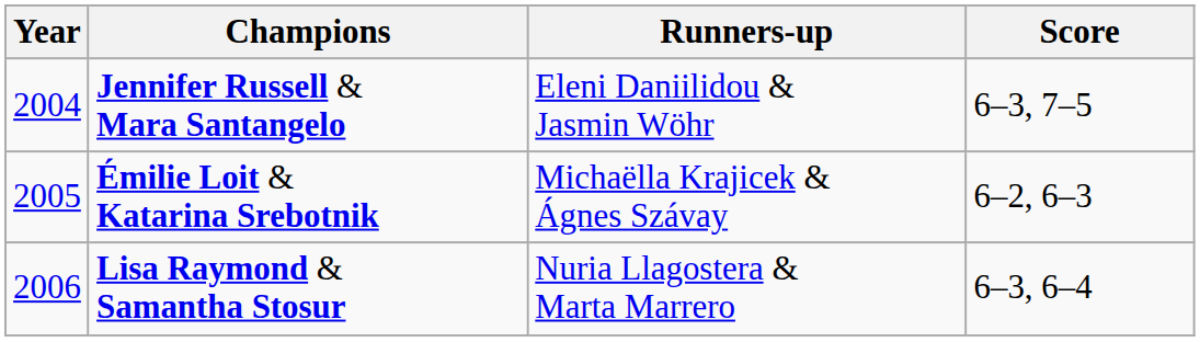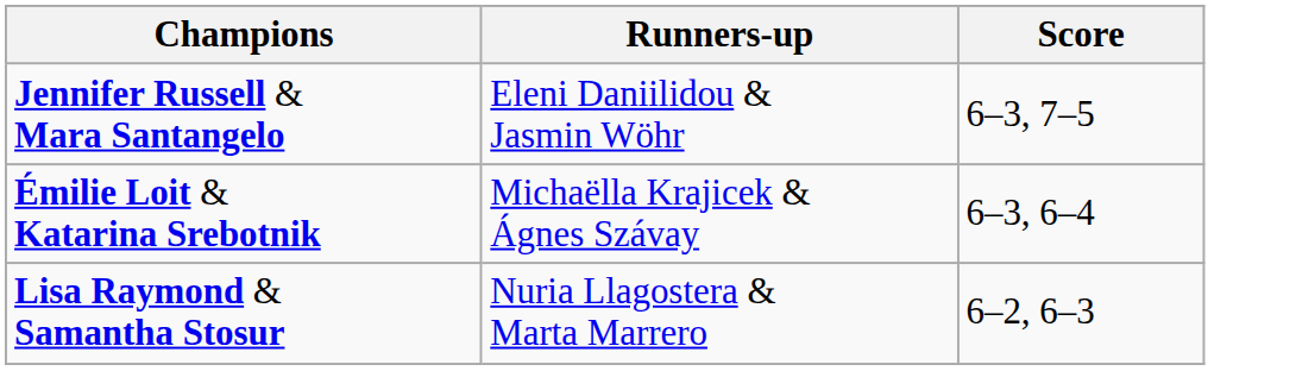- column: Year | 2004 | 2005 | 2006
Émilie Loit & Katarina Srebotnik | Score: 6–2, 6–3 -> 6–3, 6–4
Lisa Raymond & Samantha Stosur | Score: 6–3, 6–4 -> 6–2, 6–3
